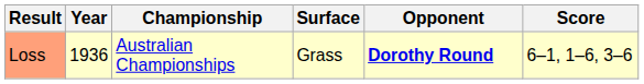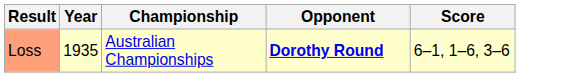- column: Surface | Grass
Loss | Year: 1936 -> 1935
